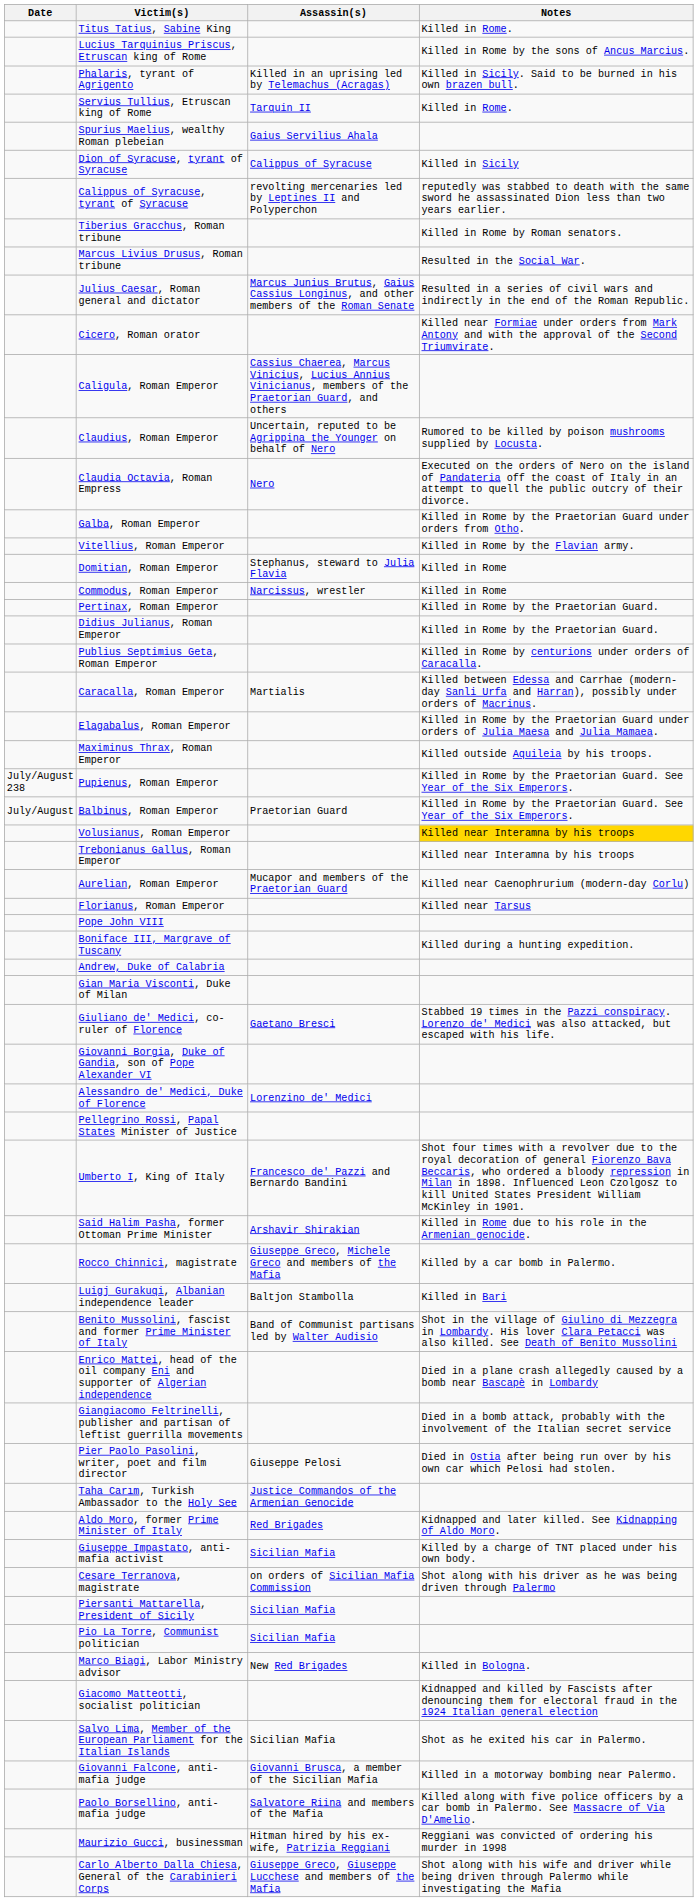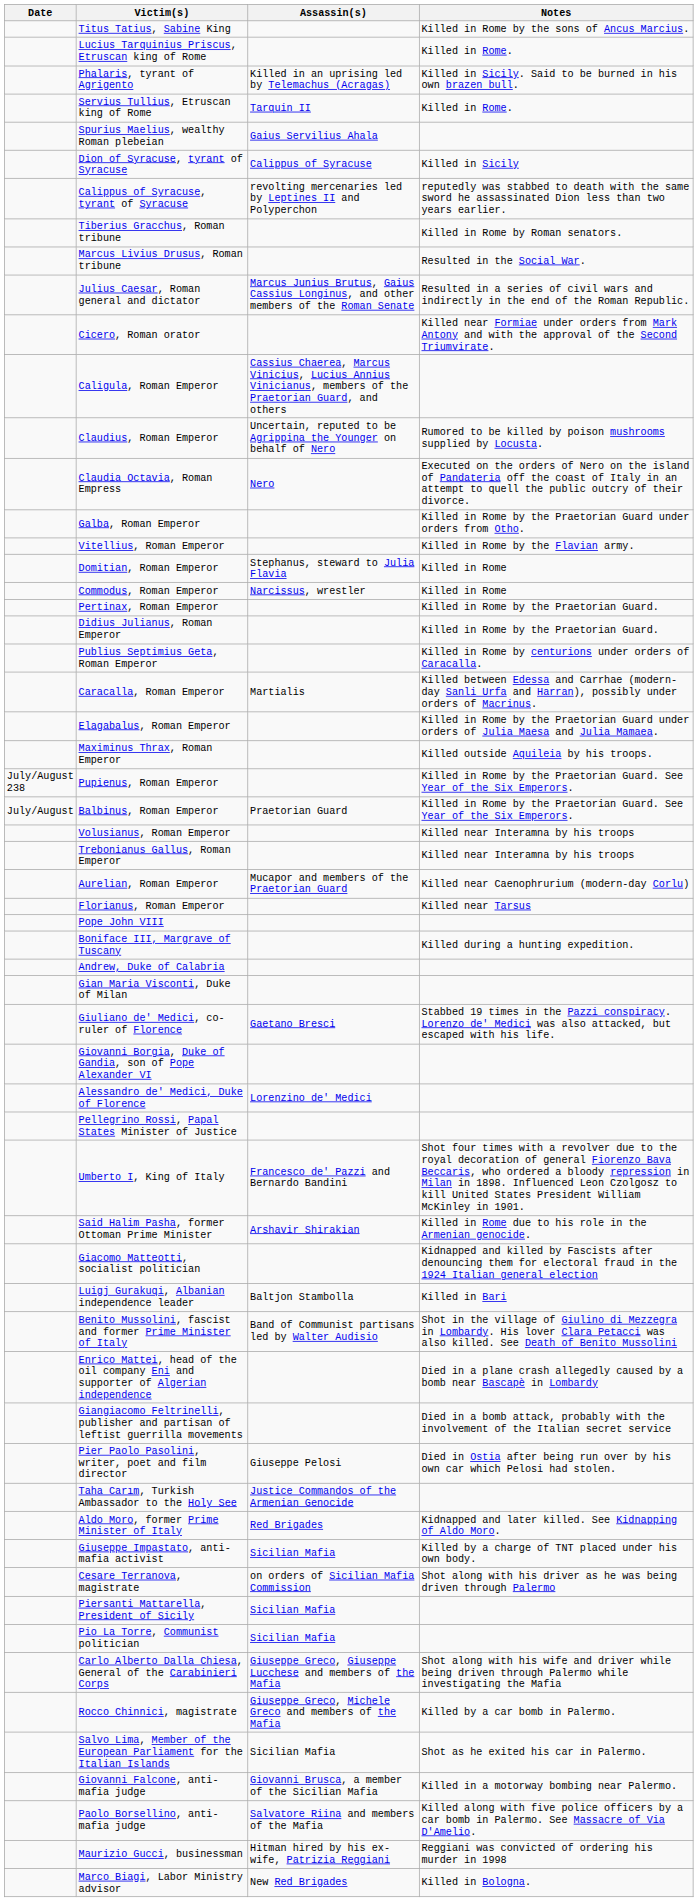Titus Tatius, Sabine King | Notes: Killed in Rome. -> Killed in Rome by the sons of Ancus Marcius.
Lucius Tarquinius Priscus, Etruscan king of Rome | Notes: Killed in Rome by the sons of Ancus Marcius. -> Killed in Rome.
Volusianus, Roman Emperor | Notes: gold background -> no background
rows swapped: Giacomo Matteotti, socialist politician <-> Rocco Chinnici, magistrate
rows swapped: Carlo Alberto Dalla Chiesa, General of the Carabinieri Corps <-> Marco Biagi, Labor Ministry advisor
